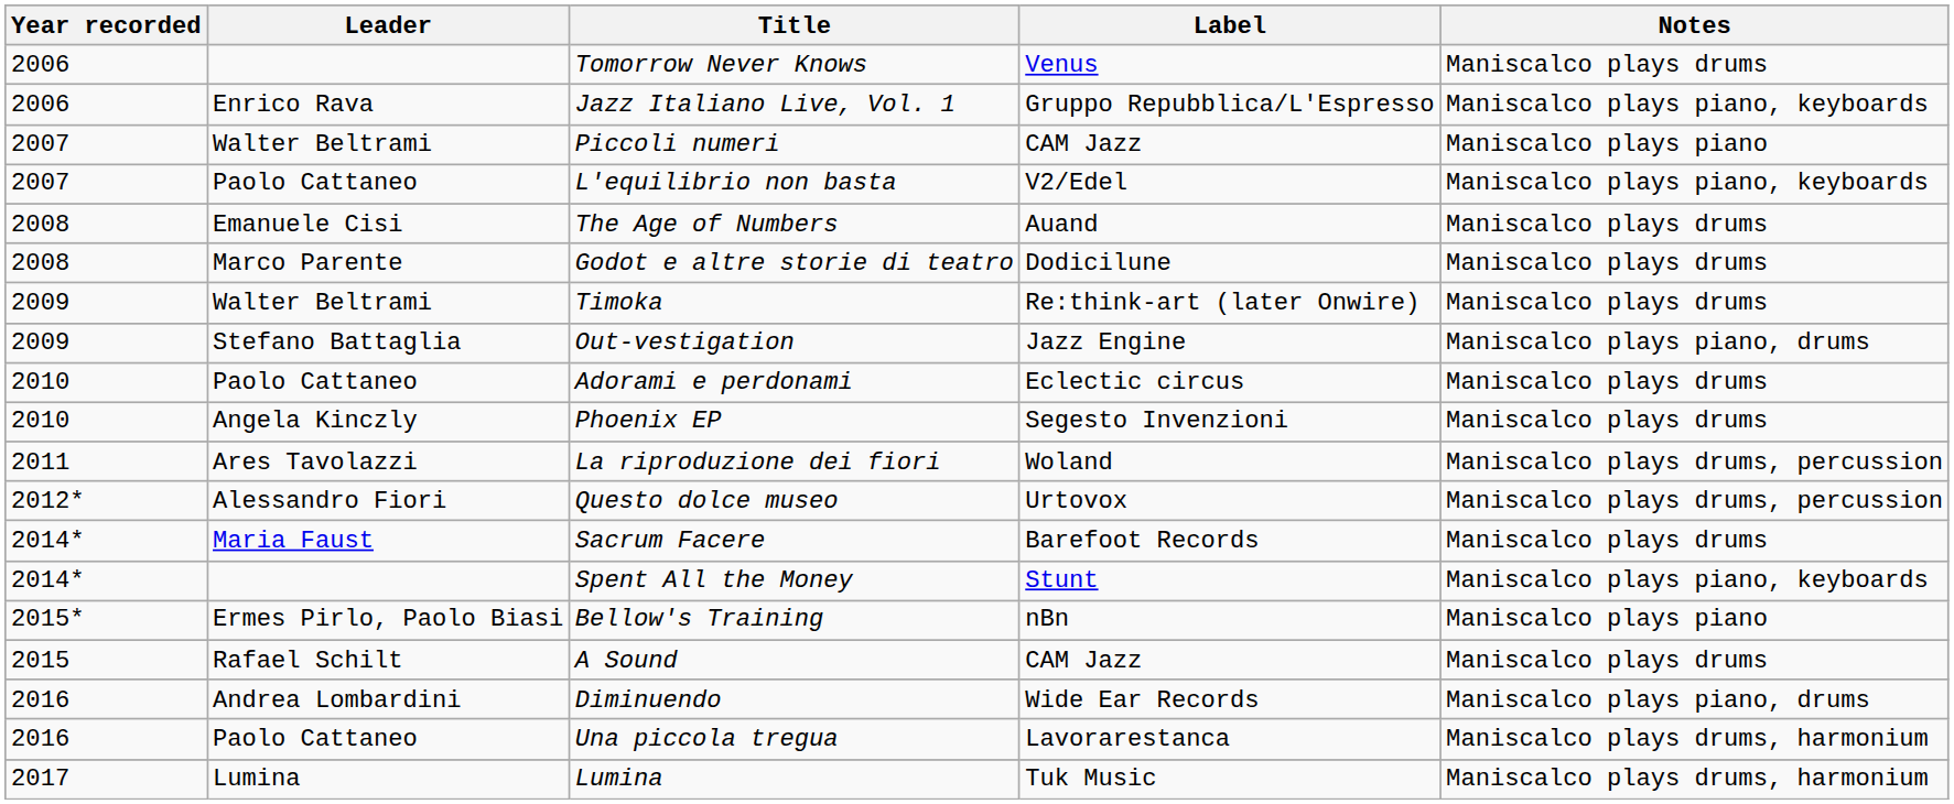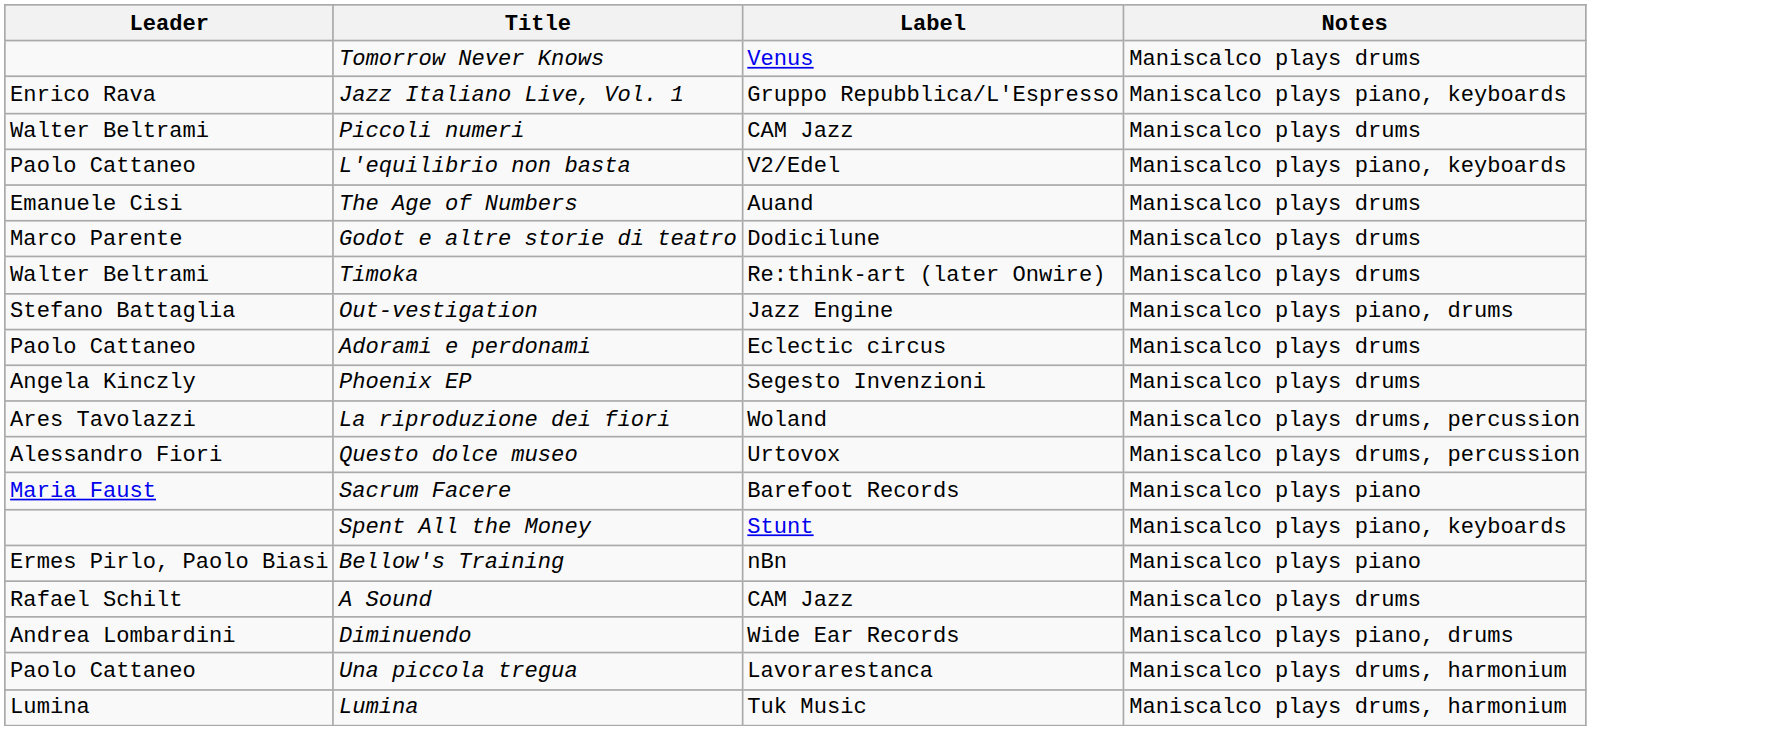- column: Year recorded | 2006 | 2006 | 2007 | 2007 | 2008 | 2008 | 2009 | 2009 | 2010 | 2010 | 2011 | 2012* | 2014* | 2014* | 2015* | 2015 | 2016 | 2016 | 2017
Piccoli numeri | Notes: Maniscalco plays piano -> Maniscalco plays drums
Sacrum Facere | Notes: Maniscalco plays drums -> Maniscalco plays piano
